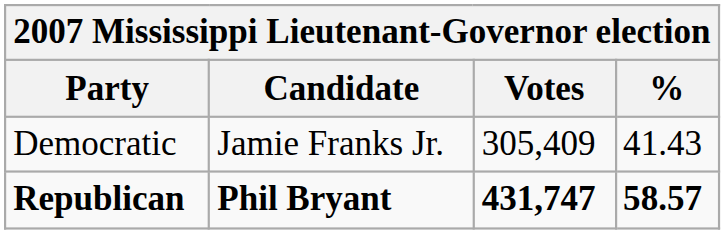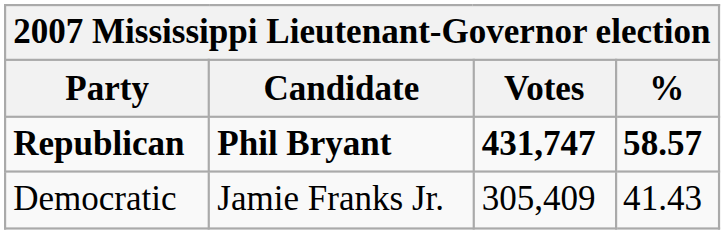rows swapped: Republican <-> Democratic
